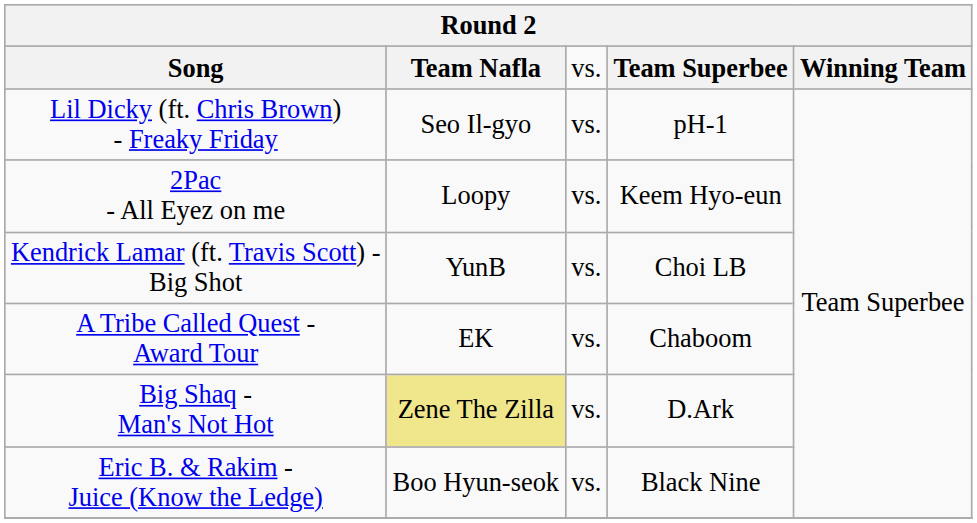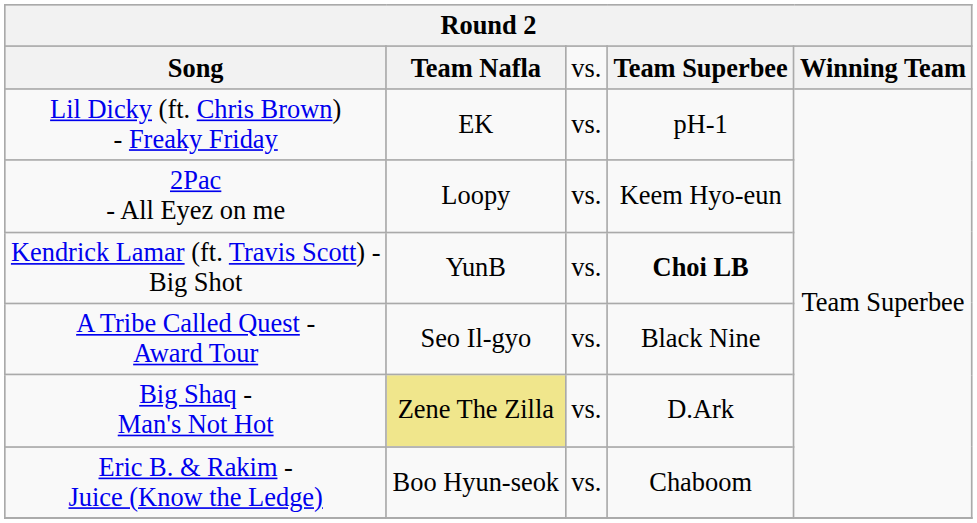Lil Dicky (ft. Chris Brown) - Freaky Friday | column 2: Seo Il-gyo -> EK
Kendrick Lamar (ft. Travis Scott) - Big Shot | column 4: normal -> bold
A Tribe Called Quest - Award Tour | column 2: EK -> Seo Il-gyo
A Tribe Called Quest - Award Tour | column 4: Chaboom -> Black Nine
Eric B. & Rakim - Juice (Know the Ledge) | column 4: Black Nine -> Chaboom
